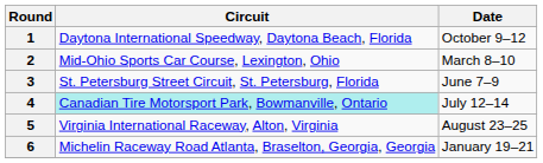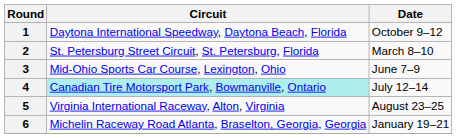2 | Circuit: Mid-Ohio Sports Car Course, Lexington, Ohio -> St. Petersburg Street Circuit, St. Petersburg, Florida
3 | Circuit: St. Petersburg Street Circuit, St. Petersburg, Florida -> Mid-Ohio Sports Car Course, Lexington, Ohio
